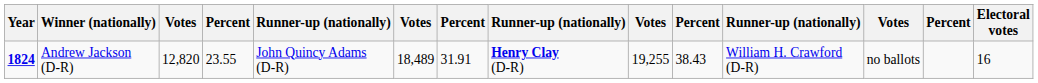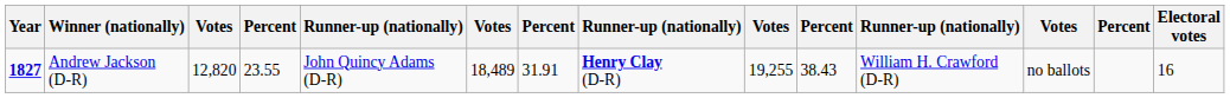Andrew Jackson (D-R) | Year: 1824 -> 1827
